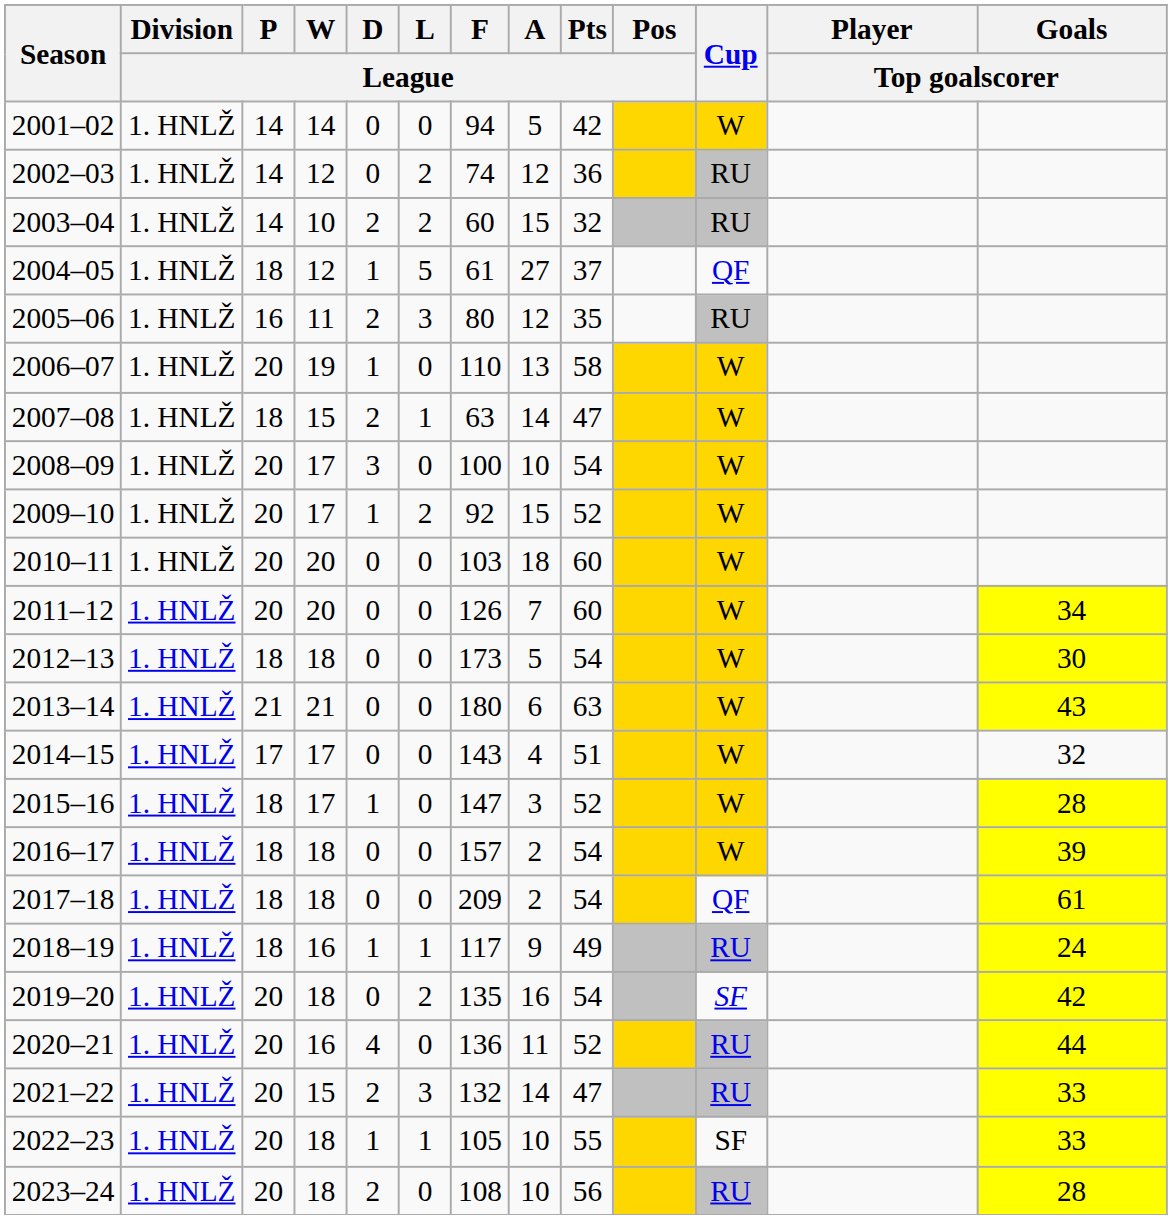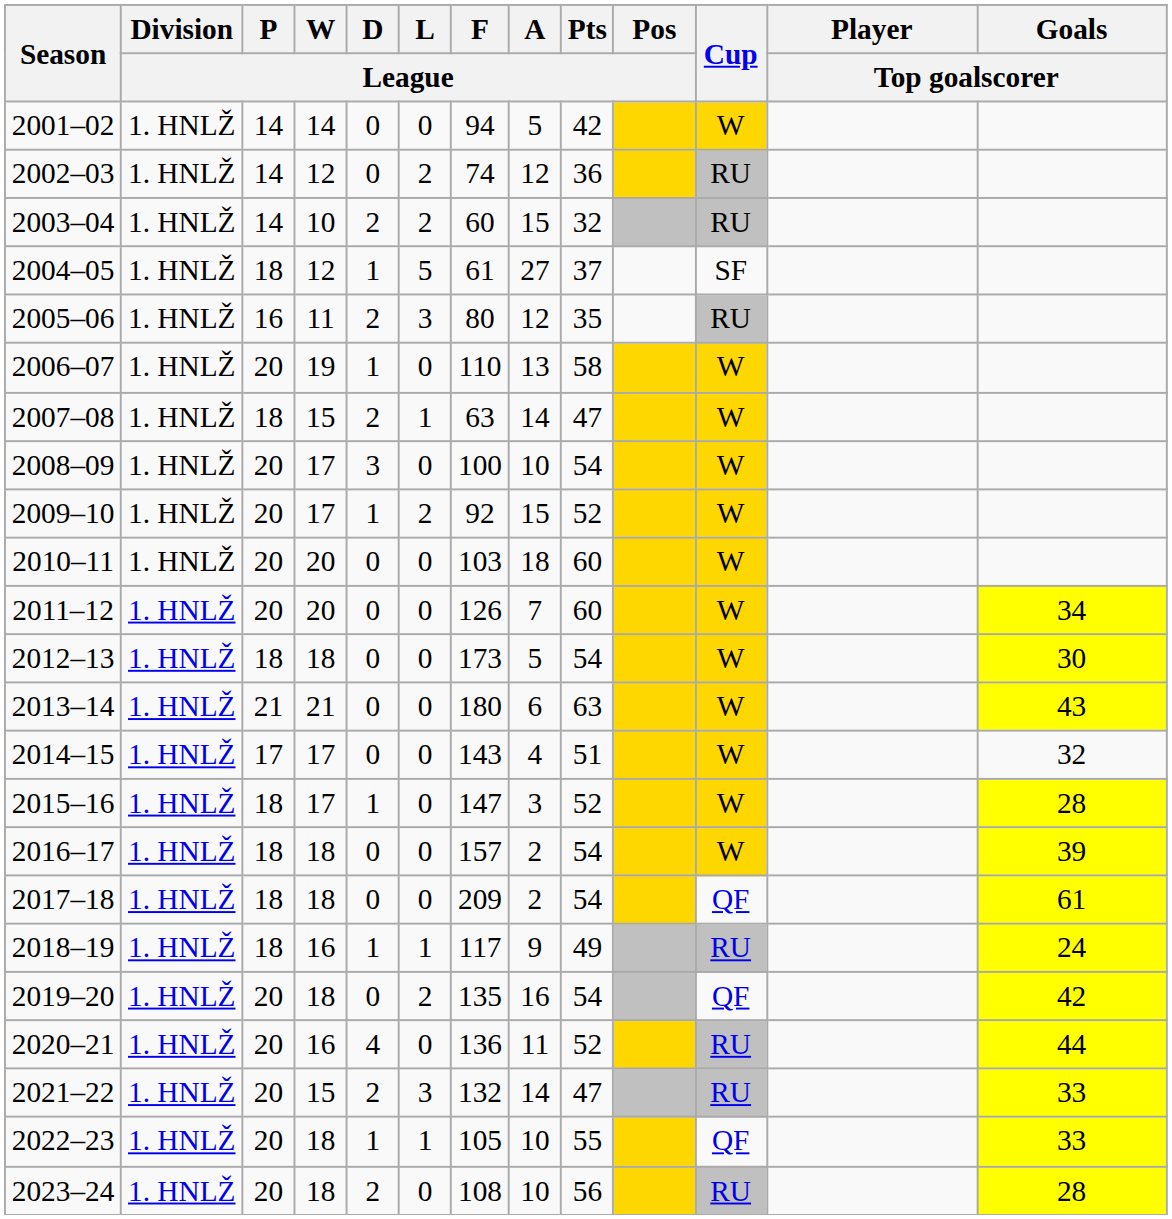2004–05 | Cup: QF -> SF
2019–20 | Cup: SF -> QF
2022–23 | Cup: SF -> QF
